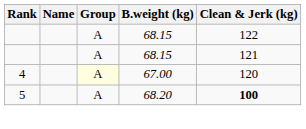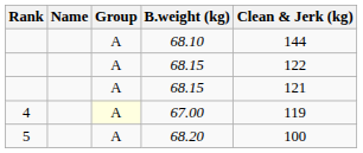+ row: A | 68.10 | 144
67.00 | Clean & Jerk (kg): 120 -> 119
68.20 | Clean & Jerk (kg): bold -> normal
